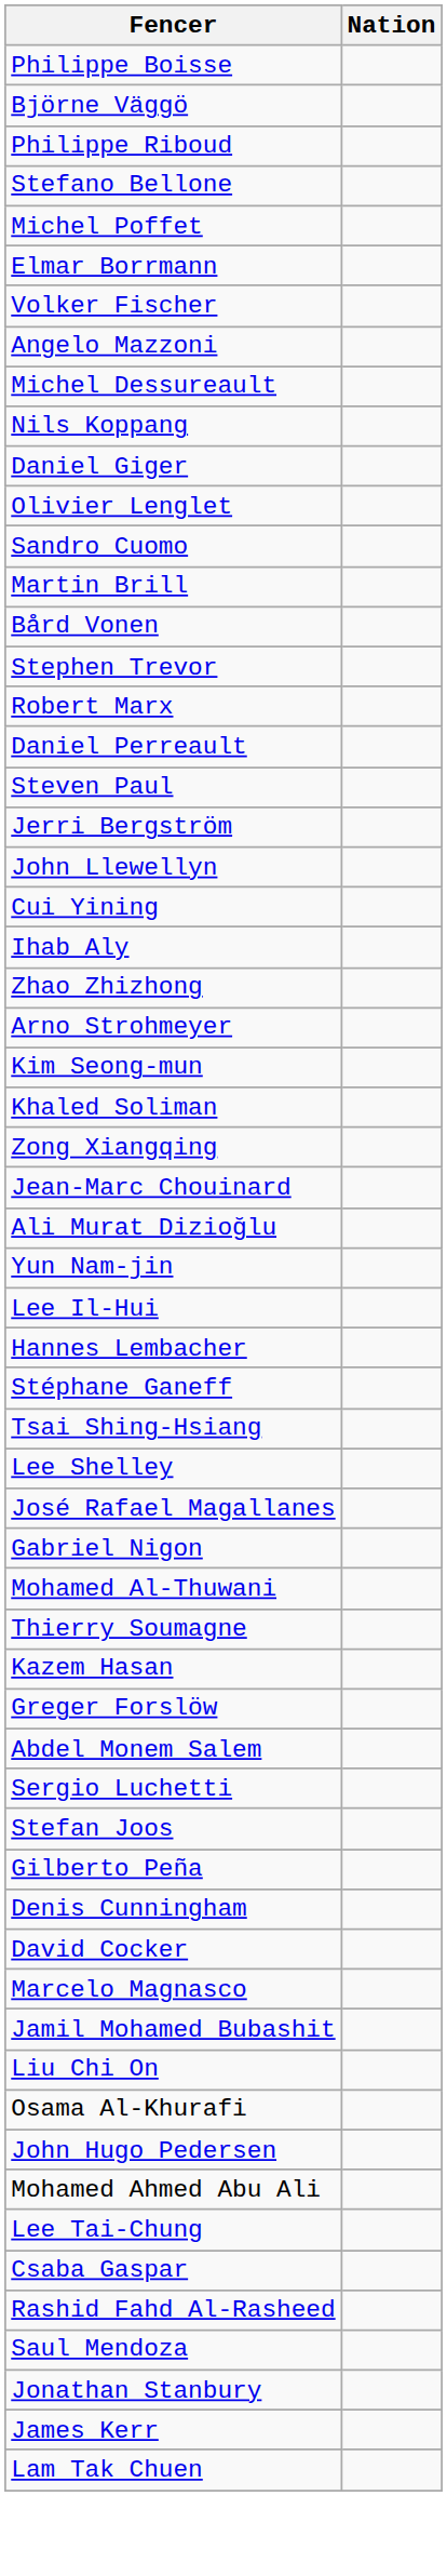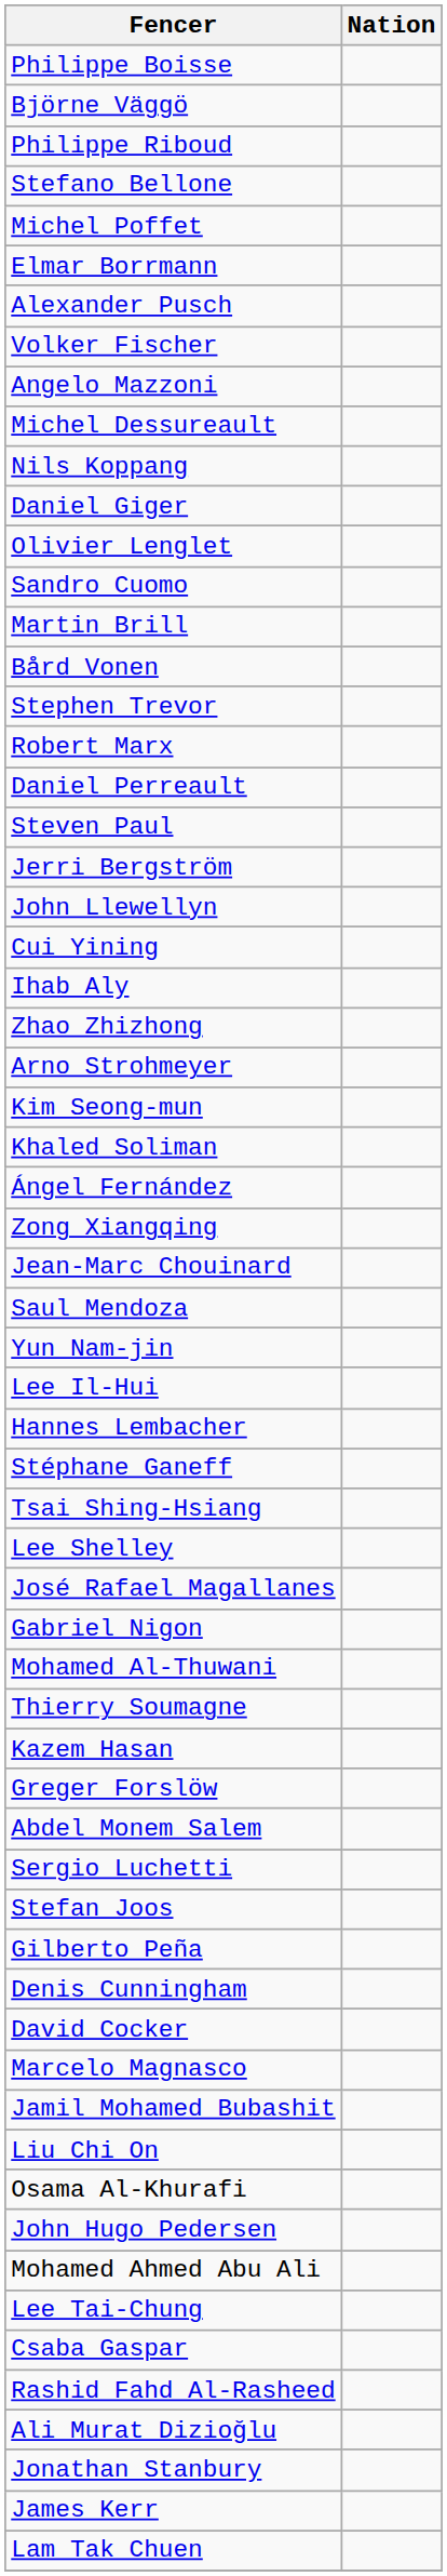+ row: Alexander Pusch
+ row: Ángel Fernández
rows swapped: Ali Murat Dizioğlu <-> Saul Mendoza
